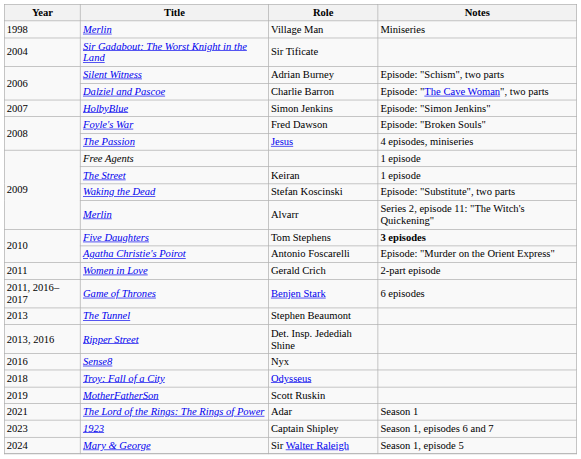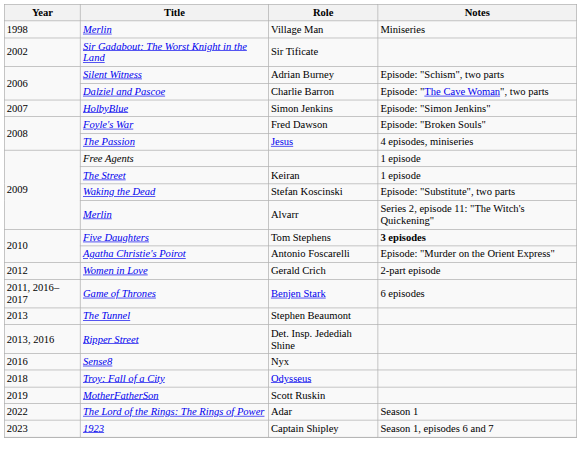Sir Tificate | Year: 2004 -> 2002
Gerald Crich | Year: 2011 -> 2012
Adar | Year: 2021 -> 2022
- row: 2024 | Mary & George | Sir Walter Raleigh | Season 1, episode 5
